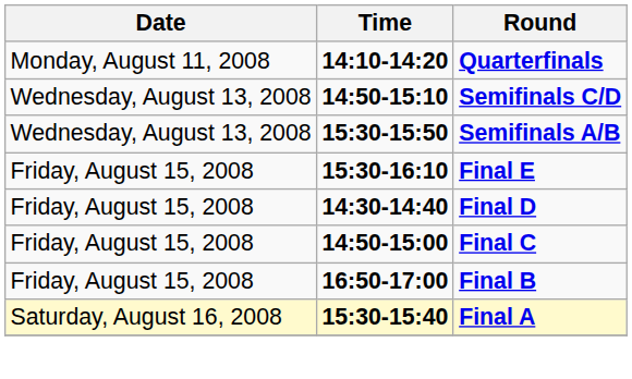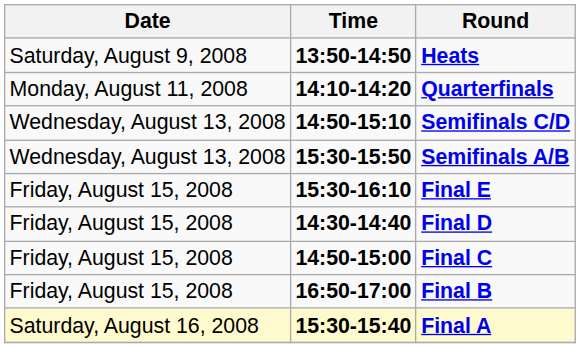+ row: Saturday, August 9, 2008 | 13:50-14:50 | Heats
